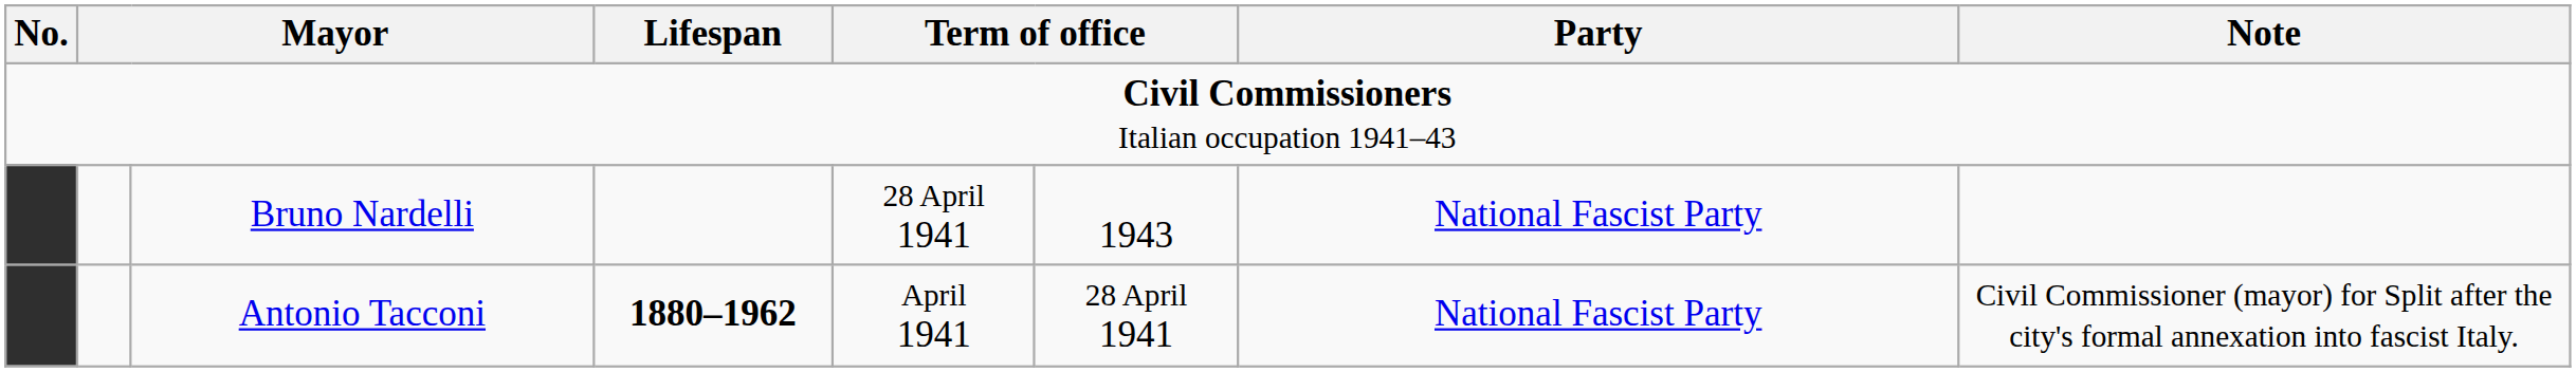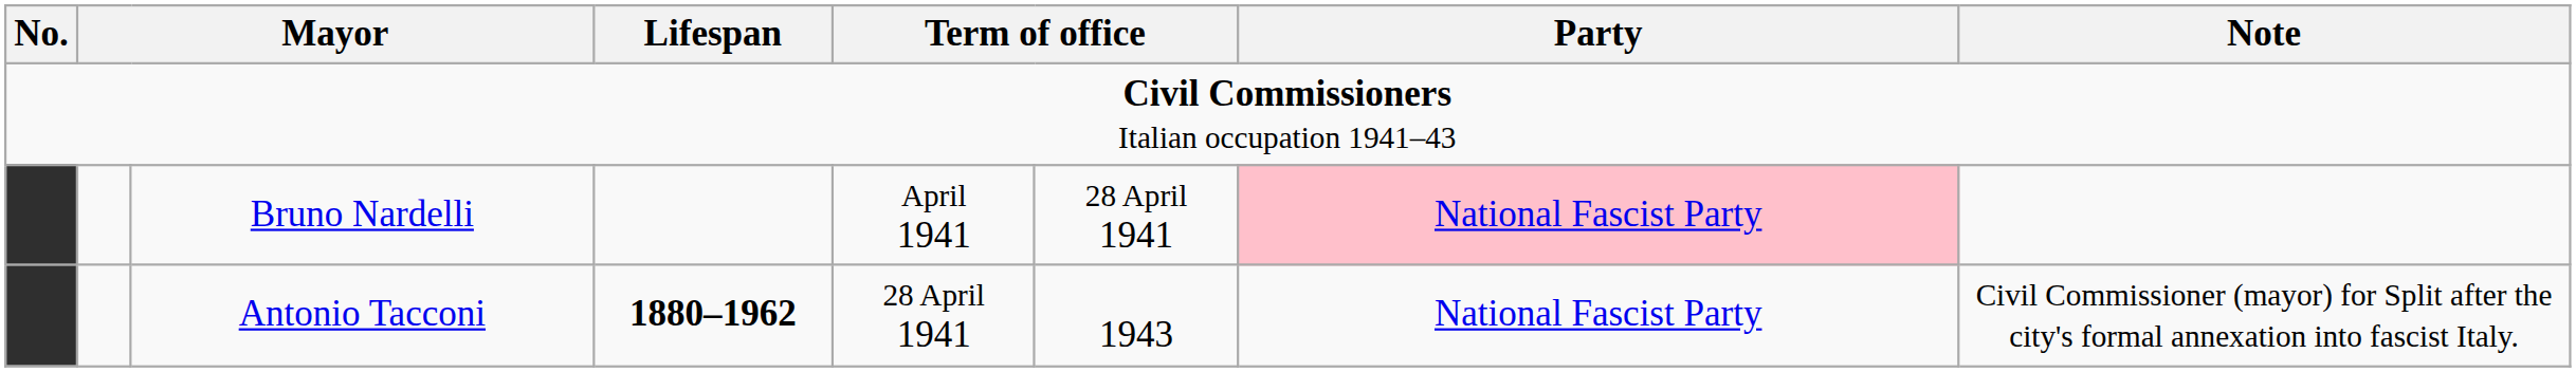Bruno Nardelli | column 5: 28 April 1941 -> April 1941
Bruno Nardelli | column 6: 1943 -> 28 April 1941
Bruno Nardelli | Party: no background -> pink background
Antonio Tacconi | column 5: April 1941 -> 28 April 1941
Antonio Tacconi | column 6: 28 April 1941 -> 1943
